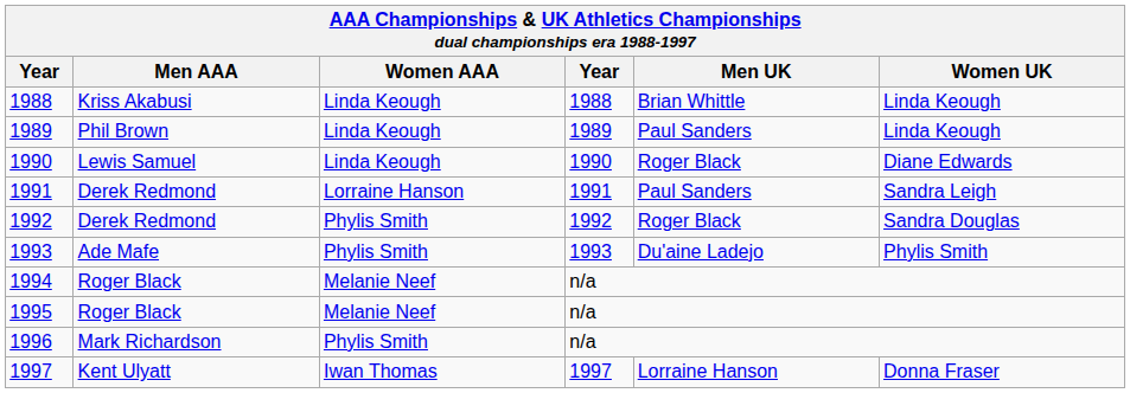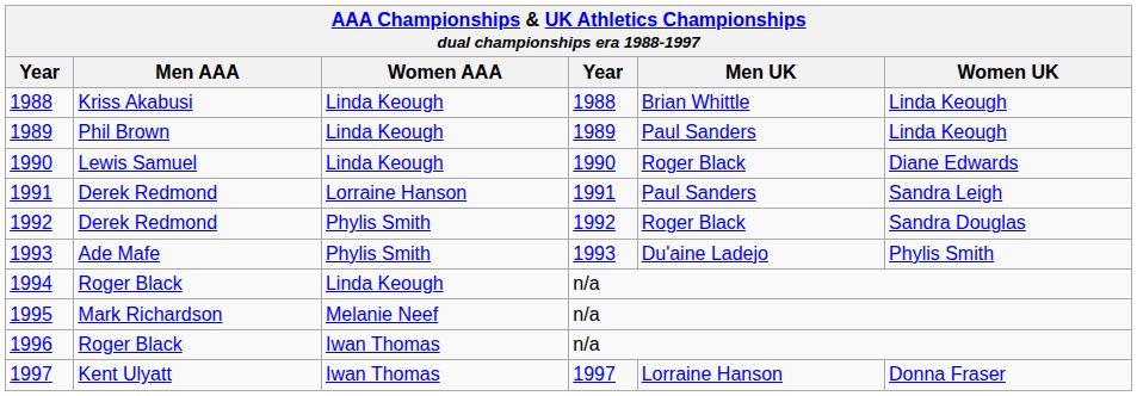1994 | Women AAA: Melanie Neef -> Linda Keough
1995 | Men AAA: Roger Black -> Mark Richardson
1996 | Men AAA: Mark Richardson -> Roger Black
1996 | Women AAA: Phylis Smith -> Iwan Thomas
